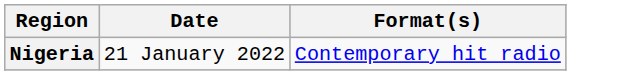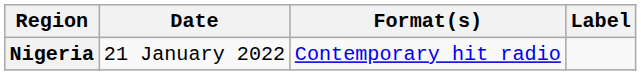+ column: Label
